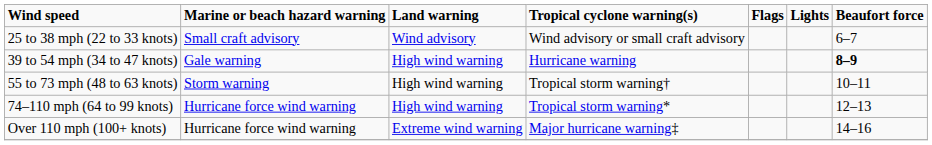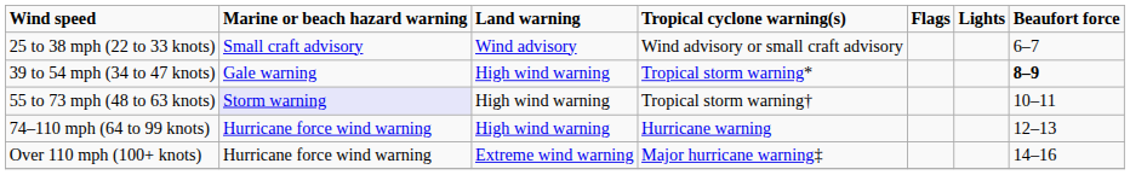39 to 54 mph (34 to 47 knots) | Tropical cyclone warning(s): Hurricane warning -> Tropical storm warning*
55 to 73 mph (48 to 63 knots) | Marine or beach hazard warning: no background -> lavender background
74–110 mph (64 to 99 knots) | Tropical cyclone warning(s): Tropical storm warning* -> Hurricane warning
